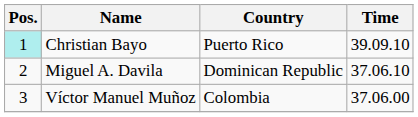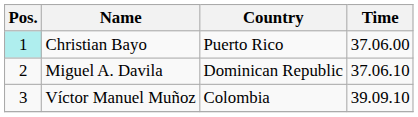Christian Bayo | Time: 39.09.10 -> 37.06.00
Víctor Manuel Muñoz | Time: 37.06.00 -> 39.09.10
